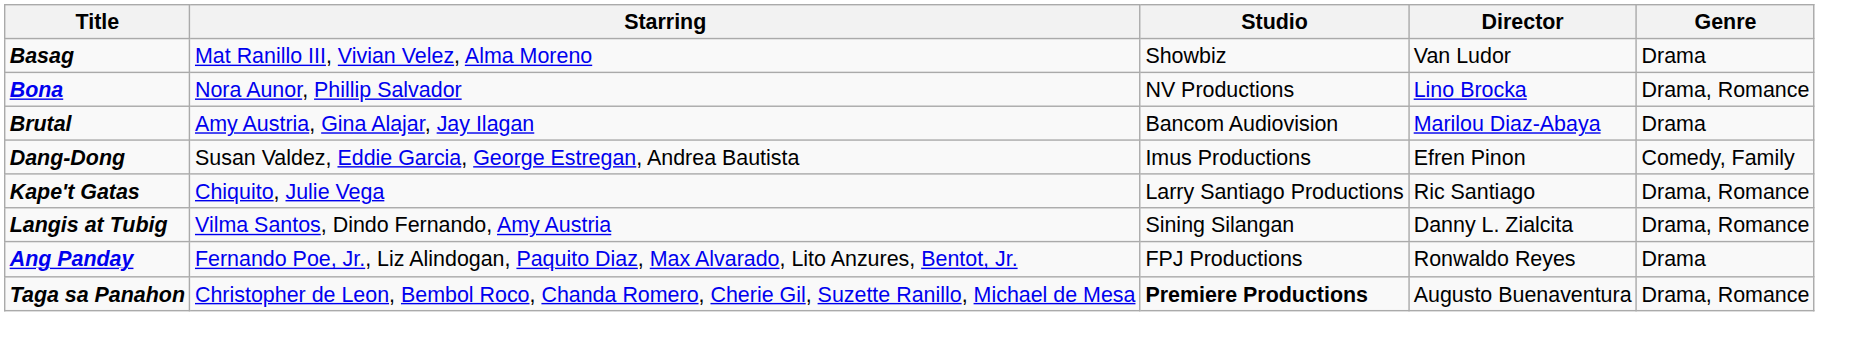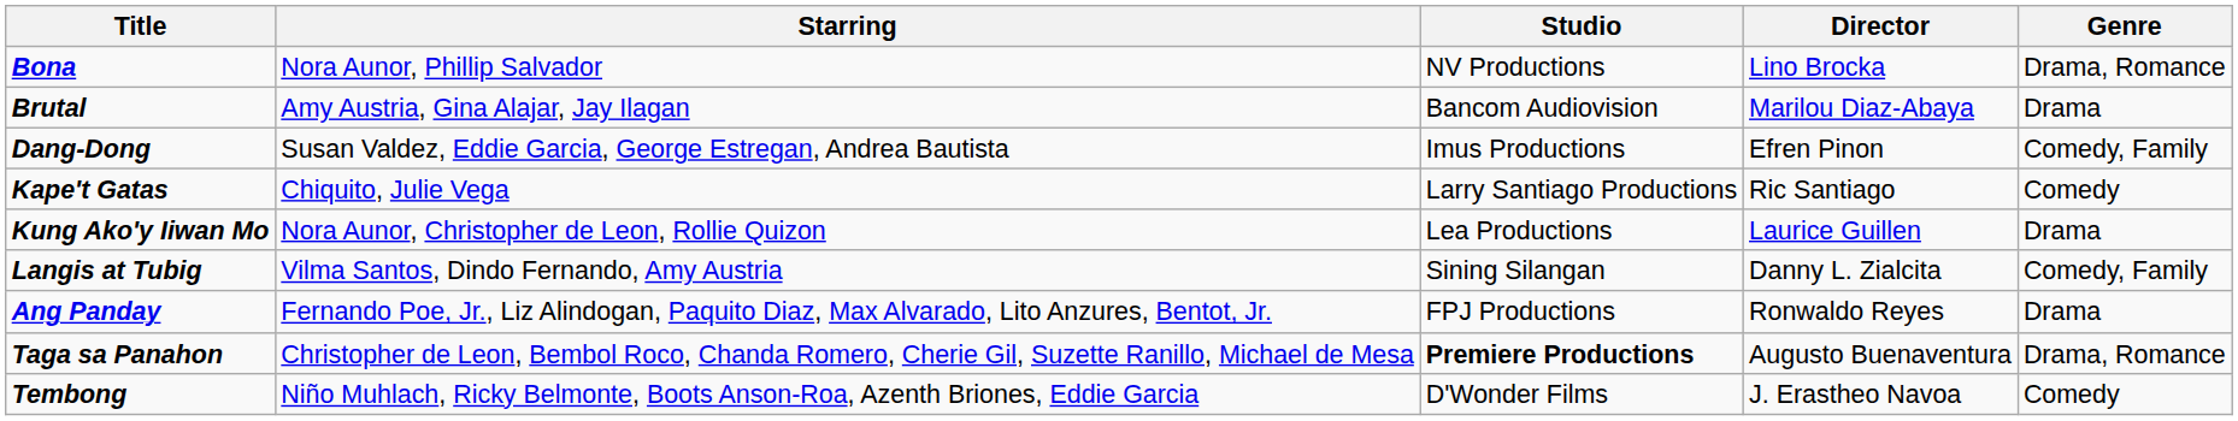- row: Basag | Mat Ranillo III, Vivian Velez, Alma Moreno | Showbiz | Van Ludor | Drama
Kape't Gatas | Genre: Drama, Romance -> Comedy
+ row: Kung Ako'y Iiwan Mo | Nora Aunor, Christopher de Leon, Rollie Quizon | Lea Productions | Laurice Guillen | Drama
Langis at Tubig | Genre: Drama, Romance -> Comedy, Family
+ row: Tembong | Niño Muhlach, Ricky Belmonte, Boots Anson-Roa, Azenth Briones, Eddie Garcia | D'Wonder Films | J. Erastheo Navoa | Comedy
